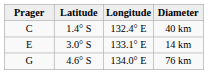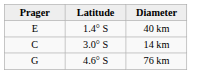- column: Longitude | 132.4° E | 133.1° E | 134.0° E
40 km | Prager: C -> E
14 km | Prager: E -> C
